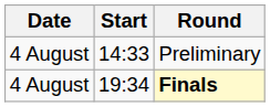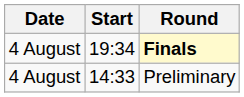rows swapped: Preliminary <-> Finals
